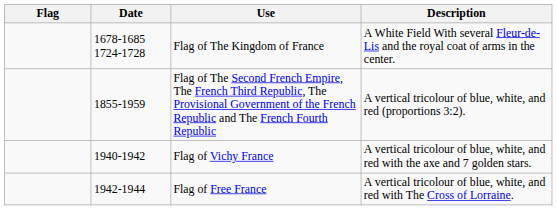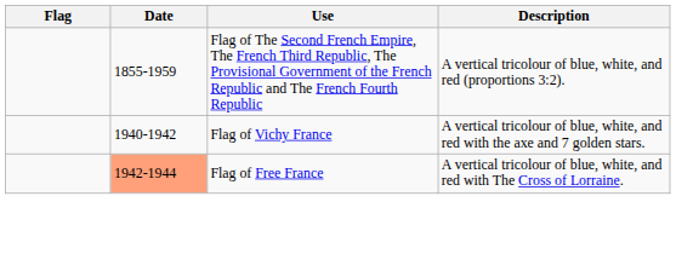- row: 1678-1685 1724-1728 | Flag of The Kingdom of France | A White Field With several Fleur-de-Lis and the royal coat of arms in the center.
Flag of Free France | Date: no background -> lightsalmon background
